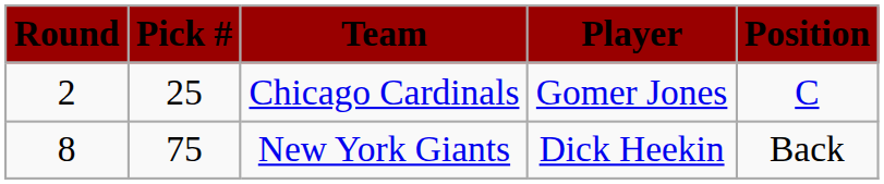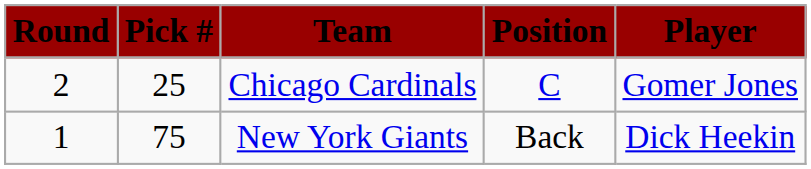columns swapped: Player <-> Position
New York Giants | Round: 8 -> 1
